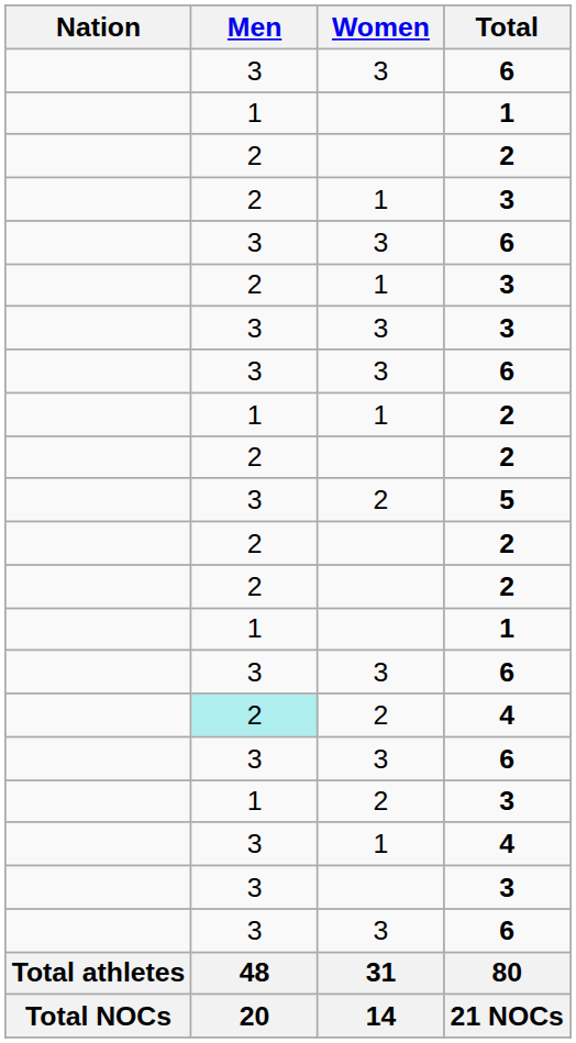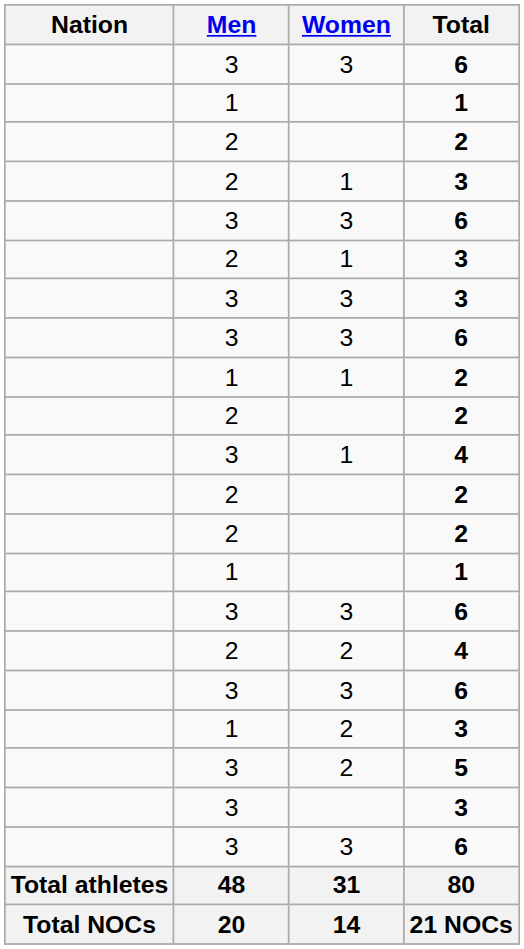rows swapped: 1 / 4 <-> 5
2 / 4 | Men: paleturquoise background -> no background
